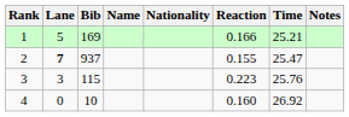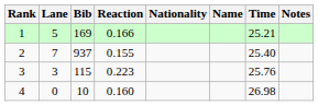columns swapped: Name <-> Reaction
2 | Lane: bold -> normal
2 | Time: 25.47 -> 25.40
4 | Time: 26.92 -> 26.98
